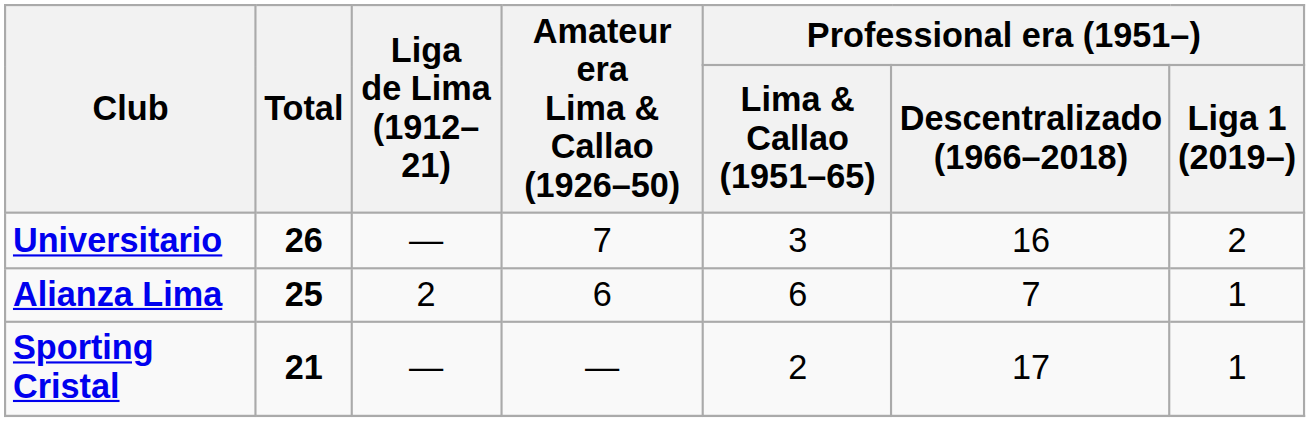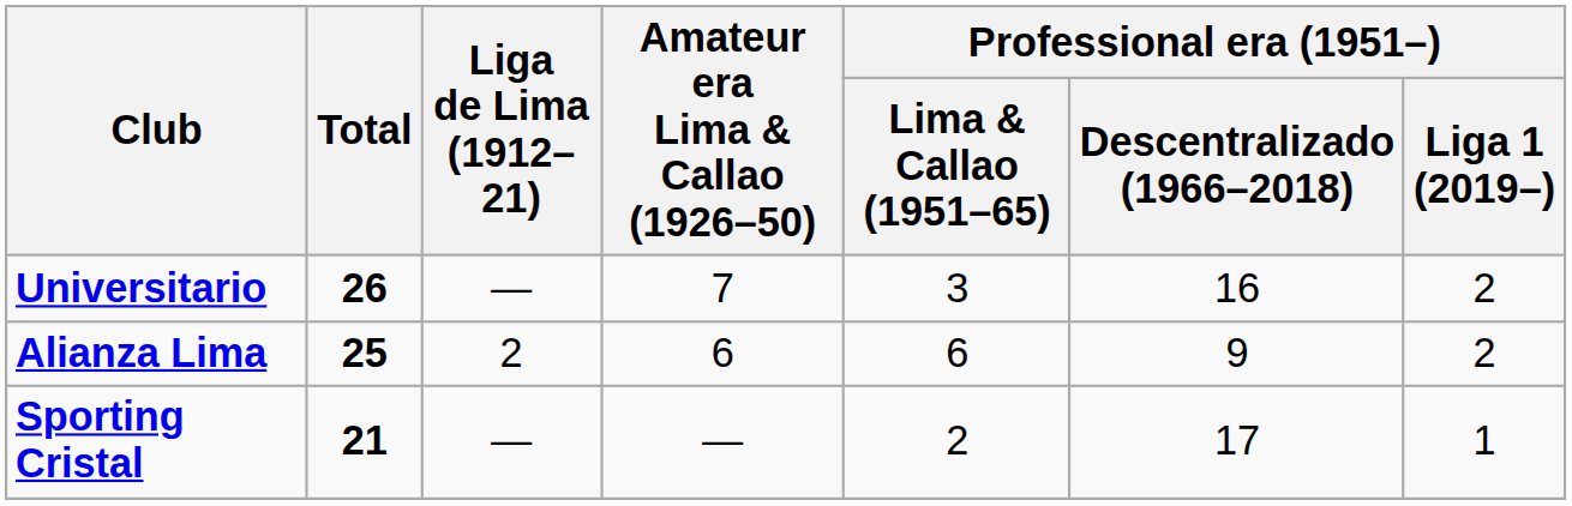Alianza Lima | Professional era (1951–) / Descentralizado (1966–2018): 7 -> 9
Alianza Lima | Professional era (1951–) / Liga 1 (2019–): 1 -> 2
